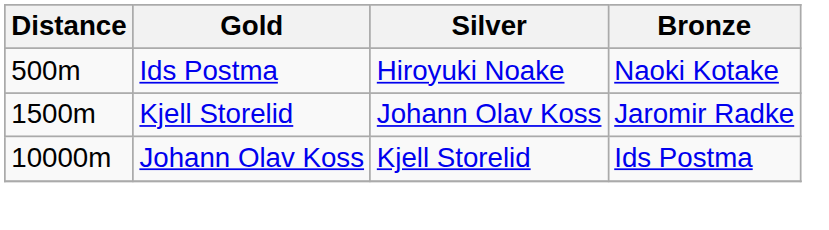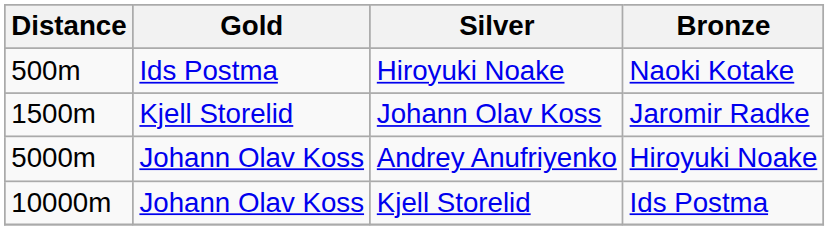+ row: 5000m | Johann Olav Koss | Andrey Anufriyenko | Hiroyuki Noake
